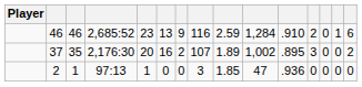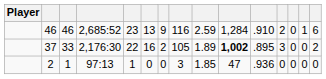37 | column 3: 35 -> 33
37 | column 5: 20 -> 22
37 | column 8: 107 -> 105
37 | column 10: normal -> bold
